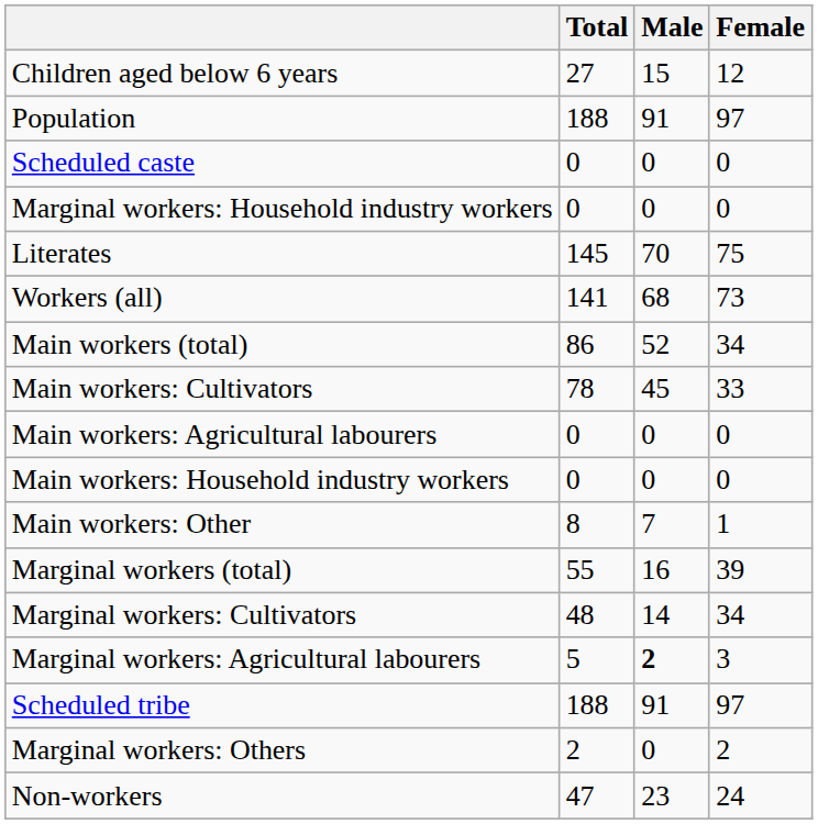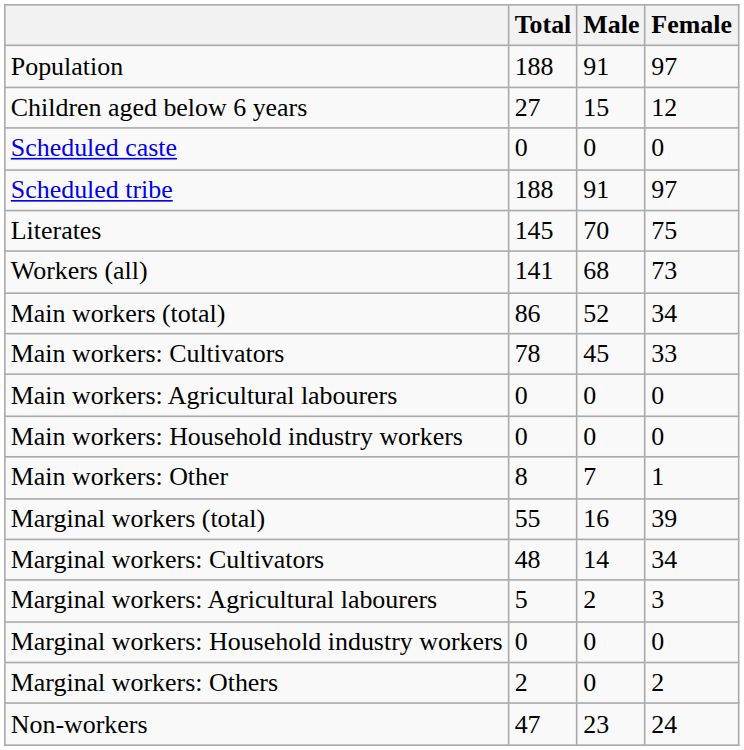rows swapped: Population <-> Children aged below 6 years
rows swapped: Scheduled tribe <-> Marginal workers: Household industry workers
Marginal workers: Agricultural labourers | Male: bold -> normal
